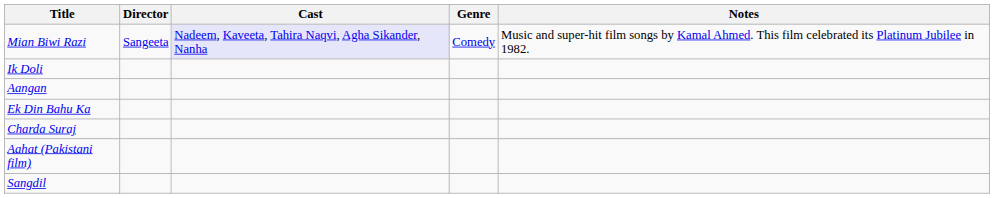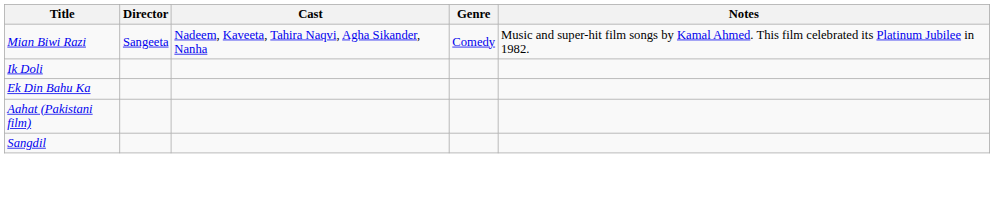Mian Biwi Razi | Cast: lavender background -> no background
- row: Aangan
- row: Charda Suraj
